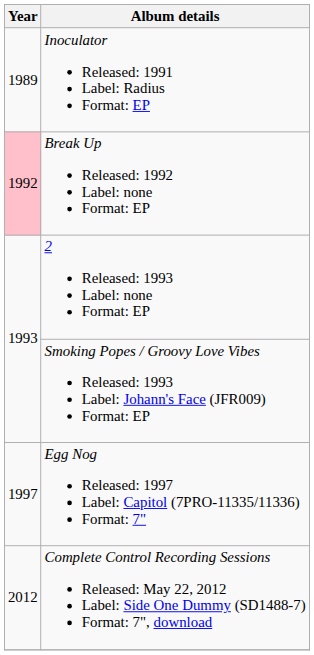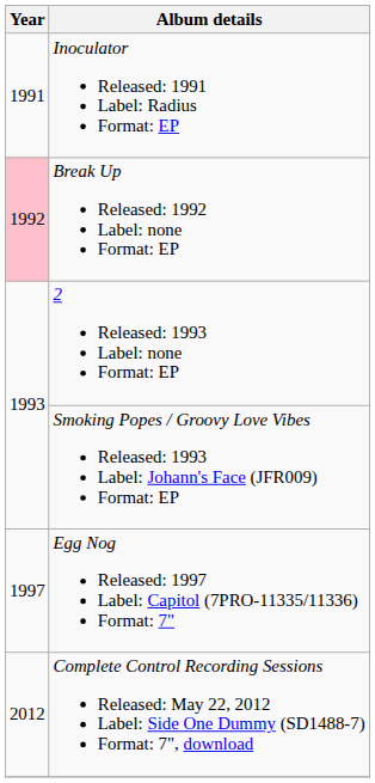Inoculator Released: 1991 Label: Radius Format: EP | Year: 1989 -> 1991
